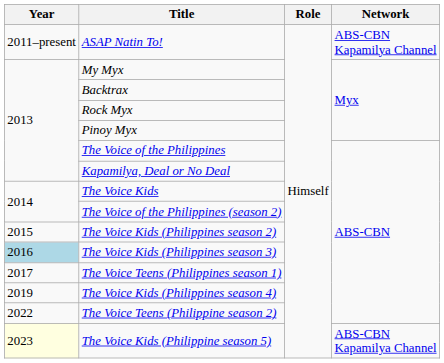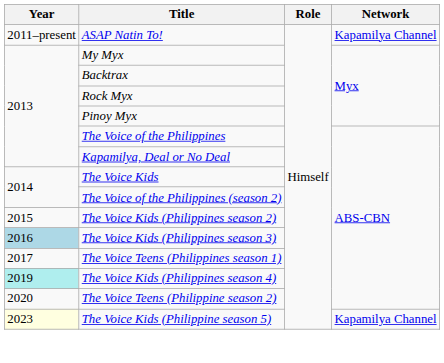ASAP Natin To! | Network: ABS-CBN Kapamilya Channel -> Kapamilya Channel
The Voice Kids (Philippines season 4) | Year: no background -> paleturquoise background
The Voice Teens (Philippine season 2) | Year: 2022 -> 2020
The Voice Kids (Philippine season 5) | Network: ABS-CBN Kapamilya Channel -> Kapamilya Channel
